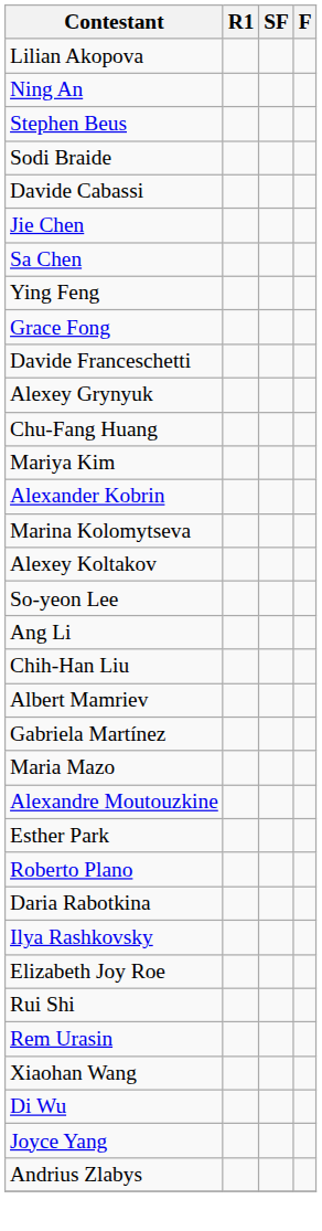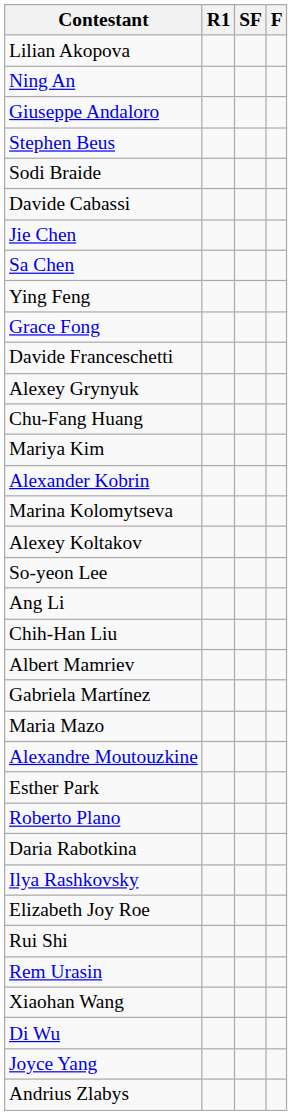+ row: Giuseppe Andaloro
